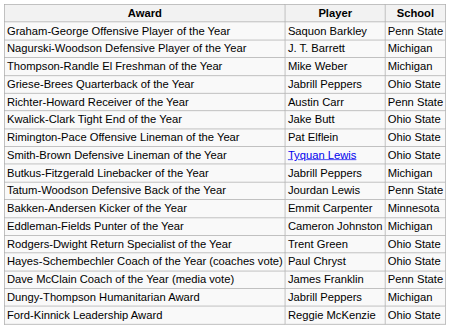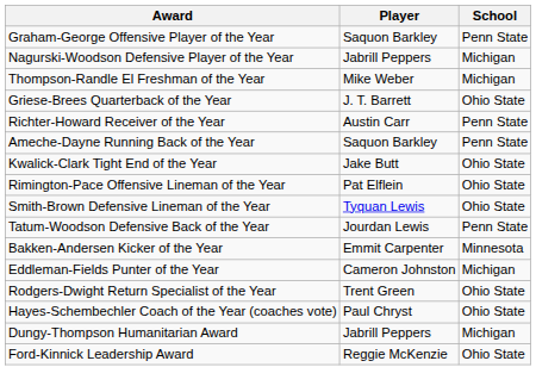Nagurski-Woodson Defensive Player of the Year | Player: J. T. Barrett -> Jabrill Peppers
Griese-Brees Quarterback of the Year | Player: Jabrill Peppers -> J. T. Barrett
+ row: Ameche-Dayne Running Back of the Year | Saquon Barkley | Penn State
- row: Butkus-Fitzgerald Linebacker of the Year | Jabrill Peppers | Michigan
- row: Dave McClain Coach of the Year (media vote) | James Franklin | Penn State
